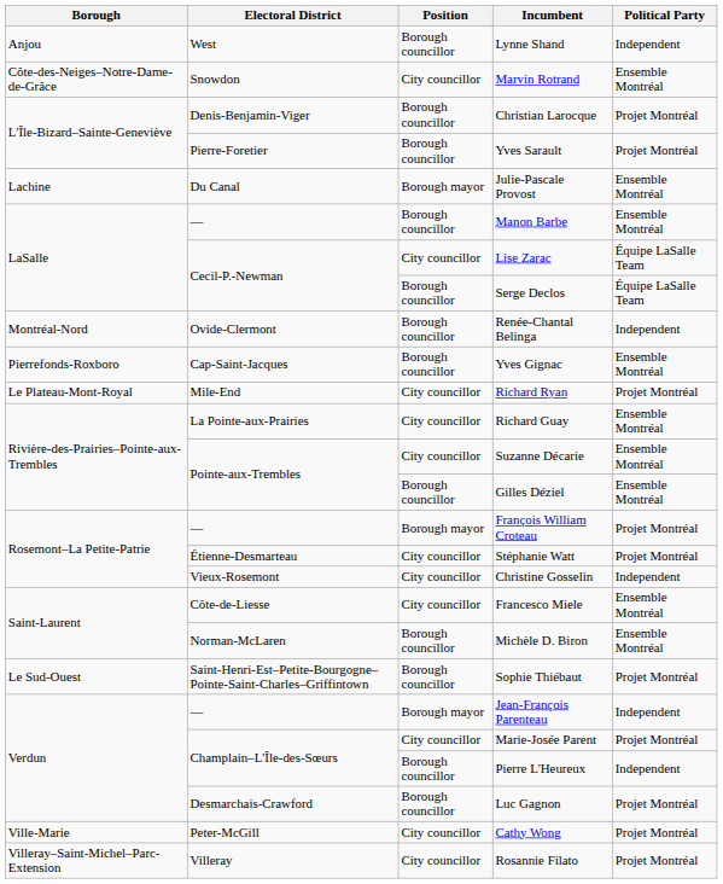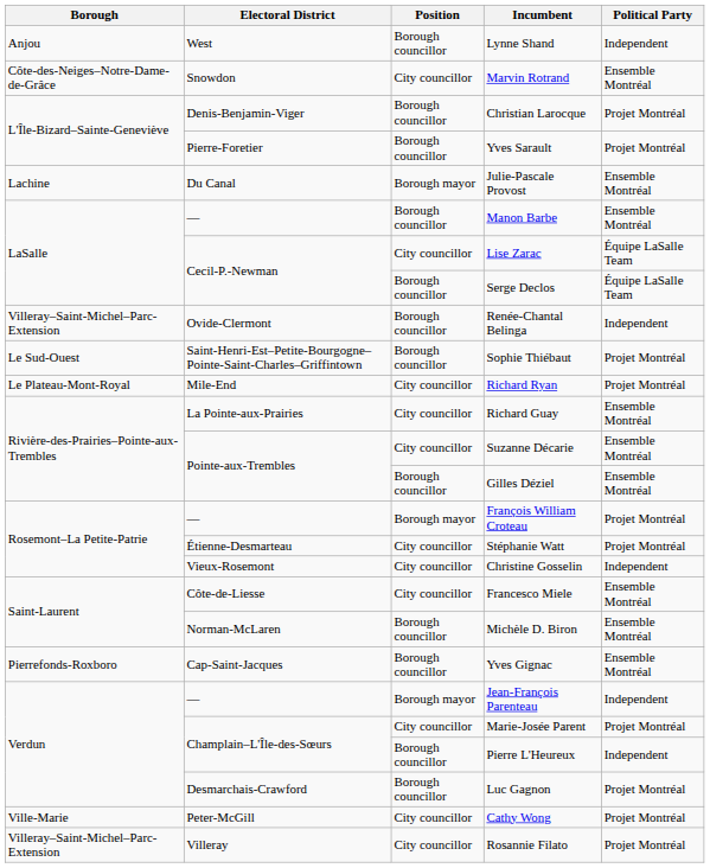Renée-Chantal Belinga | Borough: Montréal-Nord -> Villeray–Saint-Michel–Parc-Extension
rows swapped: Yves Gignac <-> Sophie Thiébaut
